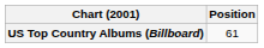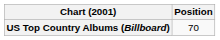US Top Country Albums (Billboard) | Position: 61 -> 70
